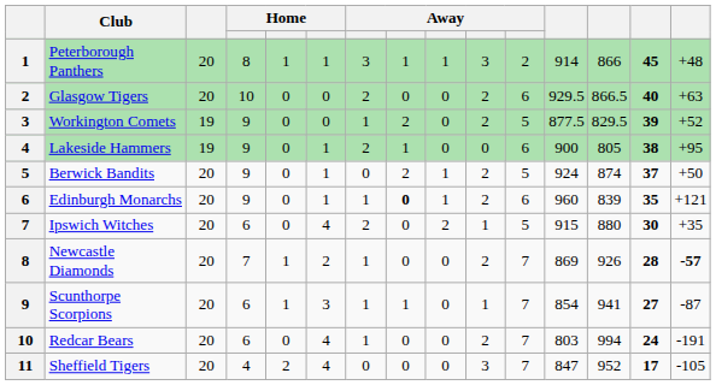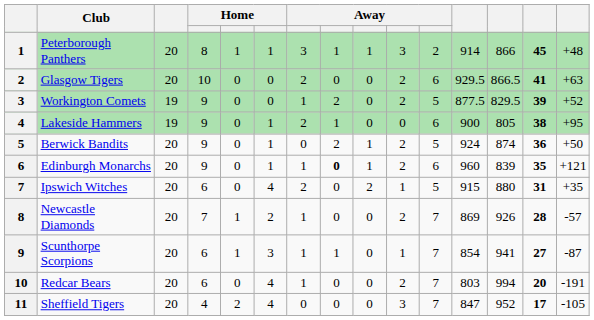Glasgow Tigers | column 14: 40 -> 41
Berwick Bandits | column 14: 37 -> 36
Ipswich Witches | column 14: 30 -> 31
Newcastle Diamonds | column 15: bold -> normal
Redcar Bears | column 14: 24 -> 20
